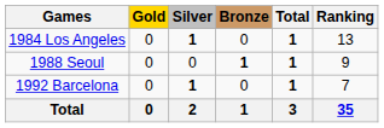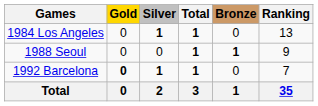columns swapped: Bronze <-> Total
1992 Barcelona | Gold: normal -> bold
